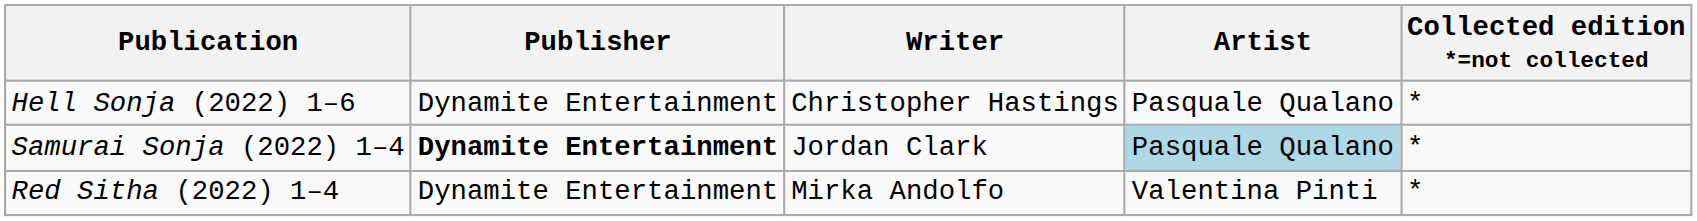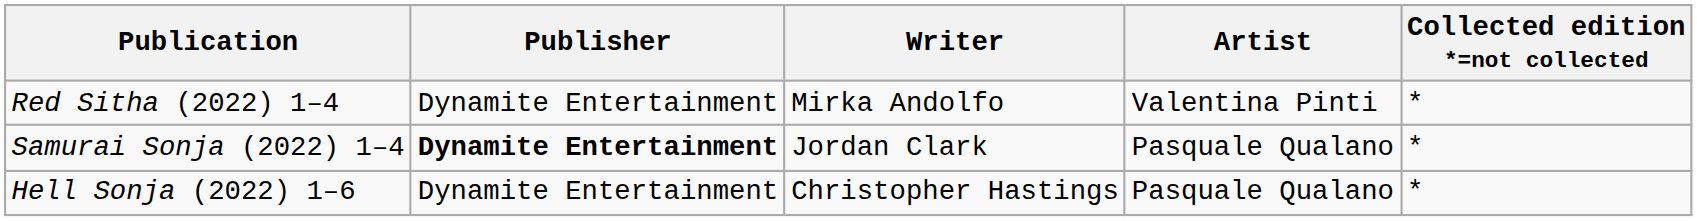rows swapped: Hell Sonja (2022) 1–6 <-> Red Sitha (2022) 1–4
Samurai Sonja (2022) 1–4 | Artist: lightblue background -> no background
